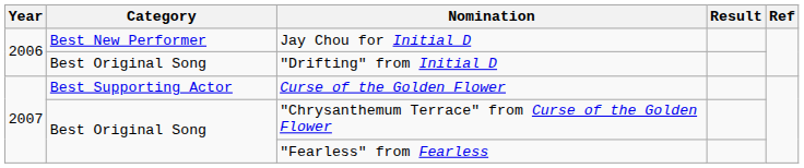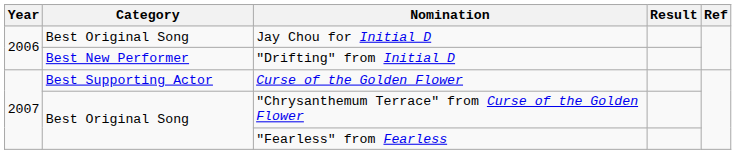Jay Chou for Initial D | Category: Best New Performer -> Best Original Song
"Drifting" from Initial D | Category: Best Original Song -> Best New Performer
